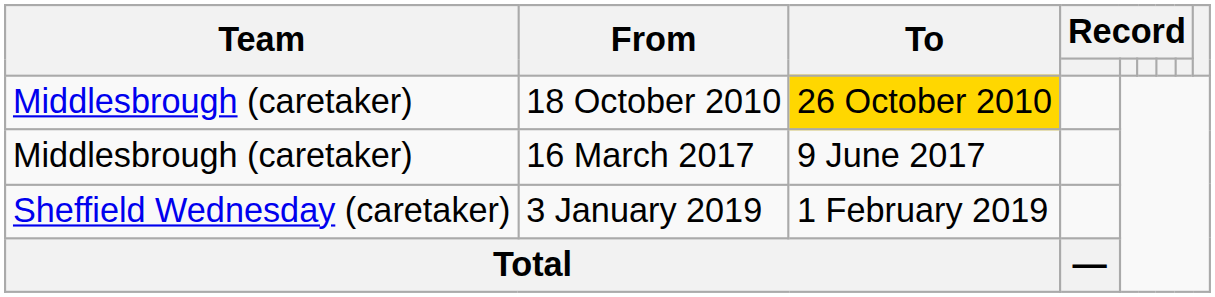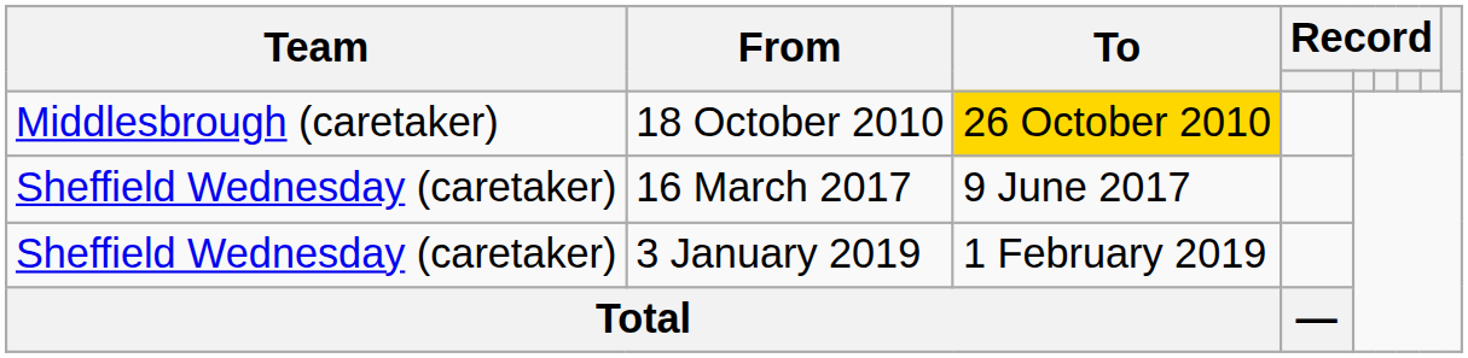16 March 2017 | Team: Middlesbrough (caretaker) -> Sheffield Wednesday (caretaker)
